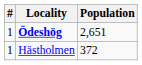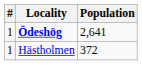Ödeshög | Population: 2,651 -> 2,641
